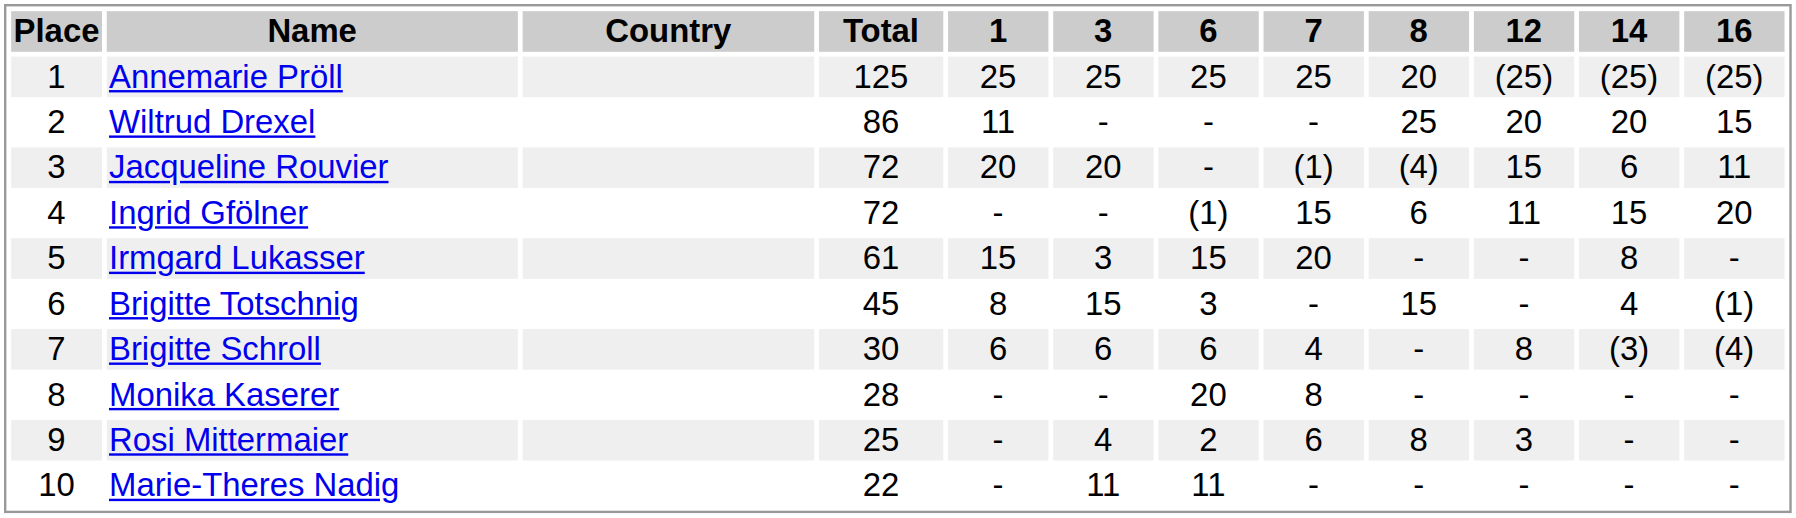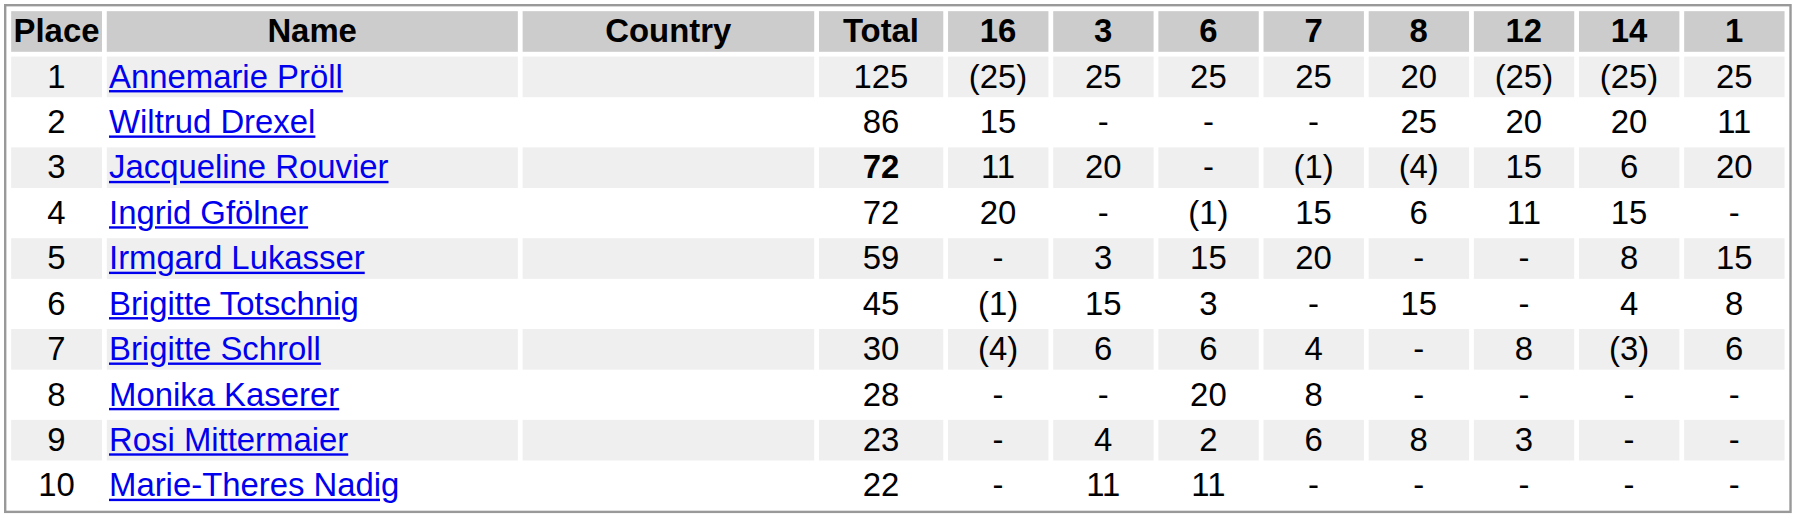columns swapped: 1 <-> 16
Jacqueline Rouvier | Total: normal -> bold
Irmgard Lukasser | Total: 61 -> 59
Rosi Mittermaier | Total: 25 -> 23
